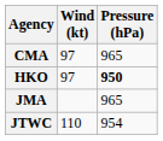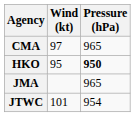HKO | Wind (kt): 97 -> 95
JTWC | Wind (kt): 110 -> 101
